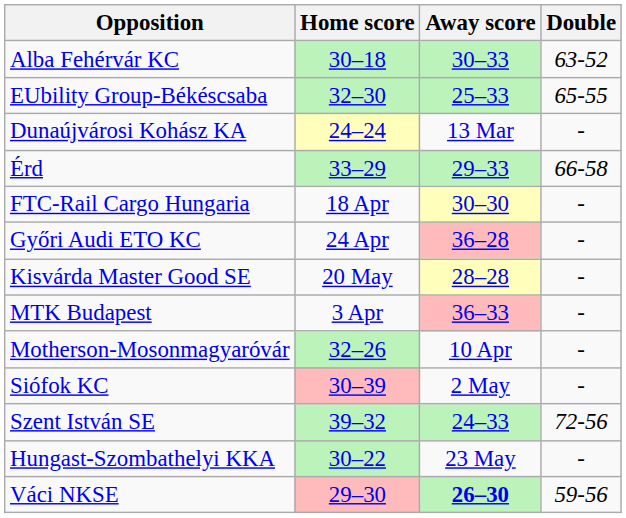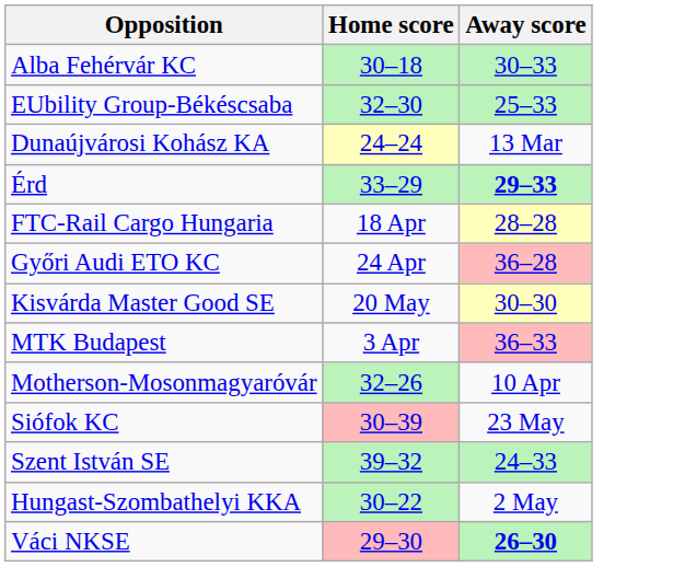- column: Double | 63-52 | 65-55 | - | 66-58 | - | - | - | - | - | - | 72-56 | - | 59-56
Érd | Away score: normal -> bold
FTC-Rail Cargo Hungaria | Away score: 30–30 -> 28–28
Kisvárda Master Good SE | Away score: 28–28 -> 30–30
Siófok KC | Away score: 2 May -> 23 May
Hungast-Szombathelyi KKA | Away score: 23 May -> 2 May
